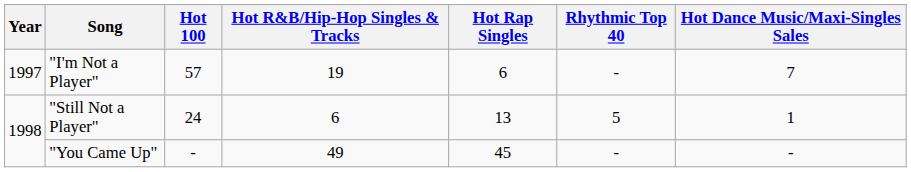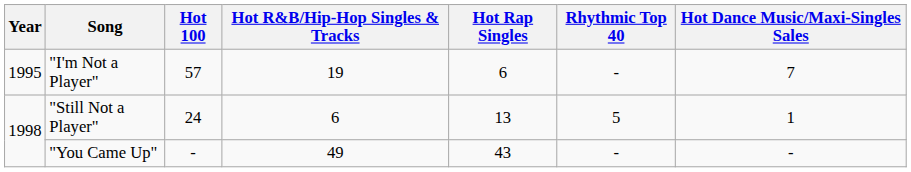"I'm Not a Player" | Year: 1997 -> 1995
"You Came Up" | Hot Rap Singles: 45 -> 43
